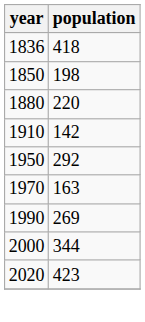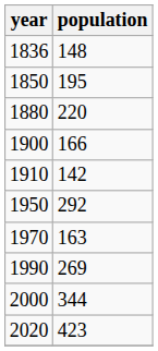1836 | population: 418 -> 148
1850 | population: 198 -> 195
+ row: 1900 | 166
